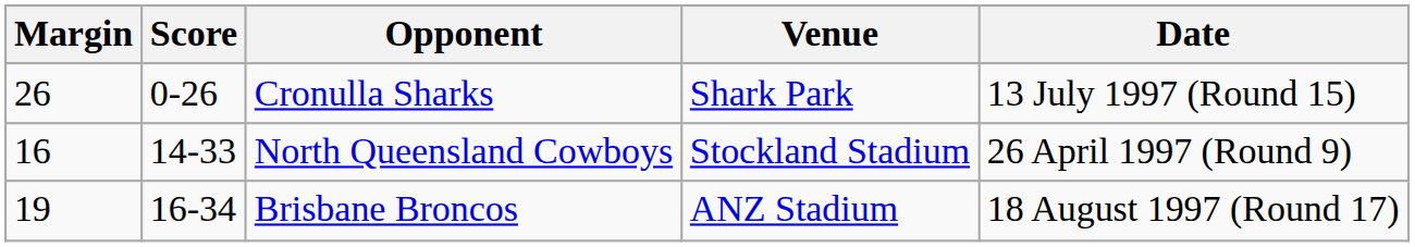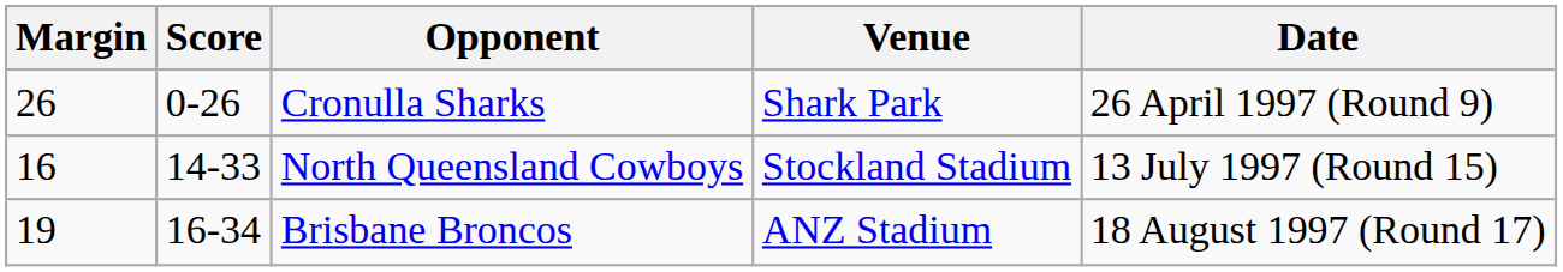Cronulla Sharks | Date: 13 July 1997 (Round 15) -> 26 April 1997 (Round 9)
North Queensland Cowboys | Date: 26 April 1997 (Round 9) -> 13 July 1997 (Round 15)
